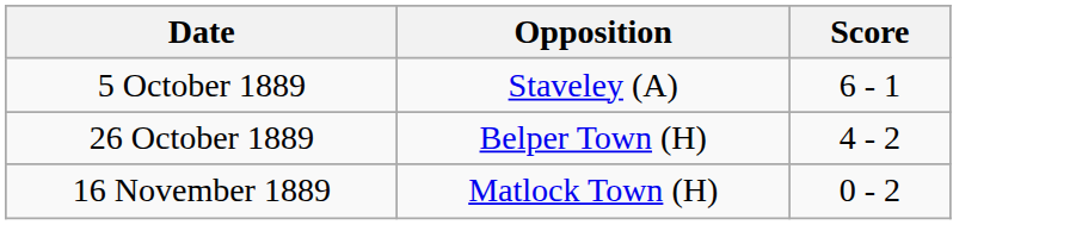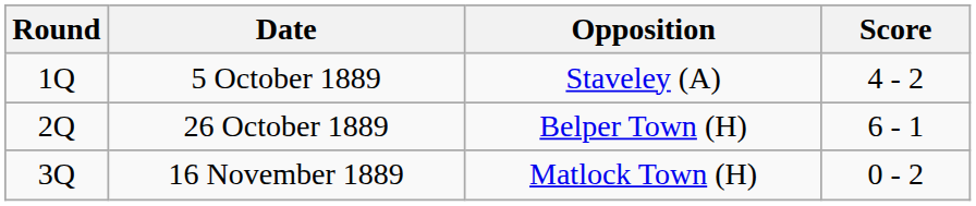+ column: Round | 1Q | 2Q | 3Q
5 October 1889 | Score: 6 - 1 -> 4 - 2
26 October 1889 | Score: 4 - 2 -> 6 - 1
